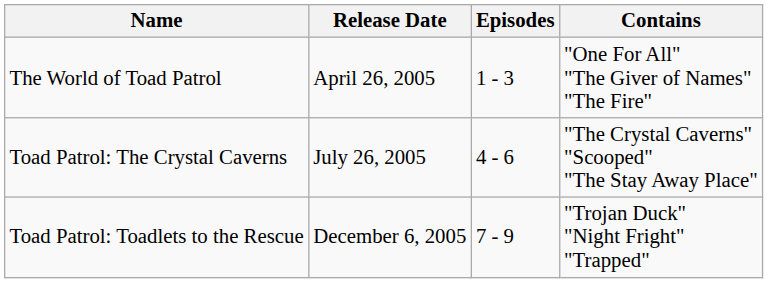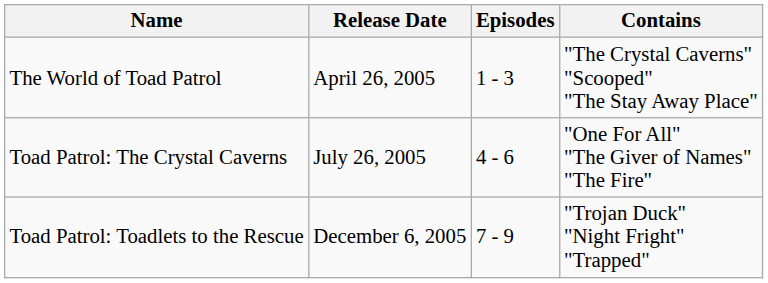The World of Toad Patrol | Contains: "One For All" "The Giver of Names" "The Fire" -> "The Crystal Caverns" "Scooped" "The Stay Away Place"
Toad Patrol: The Crystal Caverns | Contains: "The Crystal Caverns" "Scooped" "The Stay Away Place" -> "One For All" "The Giver of Names" "The Fire"
